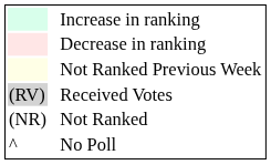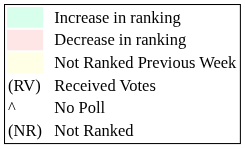Received Votes | column 1: lightgrey background -> no background
rows swapped: Not Ranked <-> No Poll
